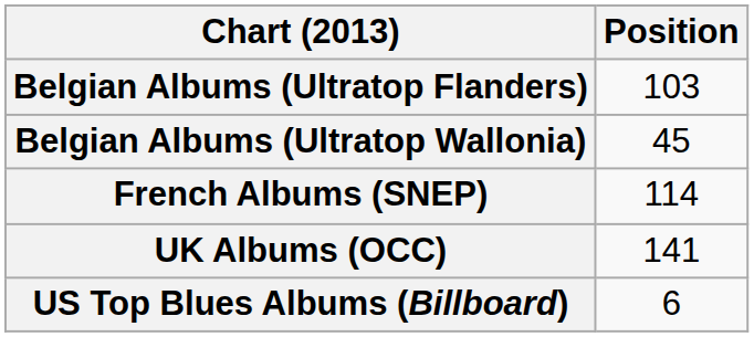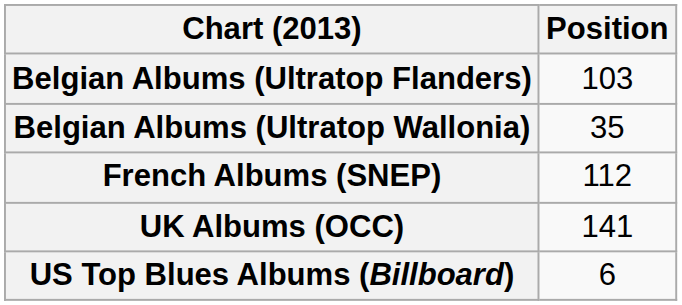Belgian Albums (Ultratop Wallonia) | Position: 45 -> 35
French Albums (SNEP) | Position: 114 -> 112
